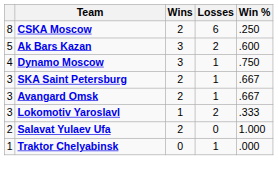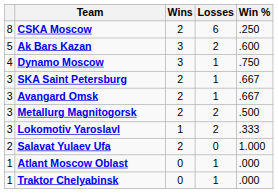+ row: 3 | Metallurg Magnitogorsk | 2 | 2 | .500
+ row: 1 | Atlant Moscow Oblast | 0 | 1 | .000
